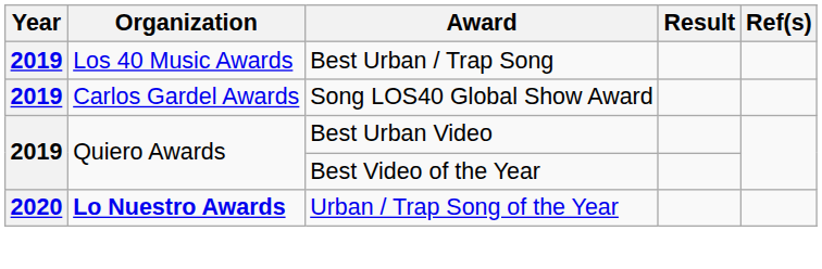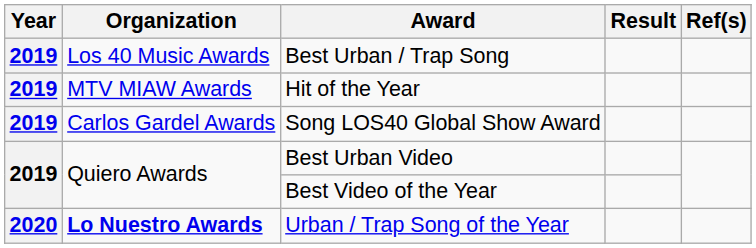+ row: 2019 | MTV MIAW Awards | Hit of the Year
